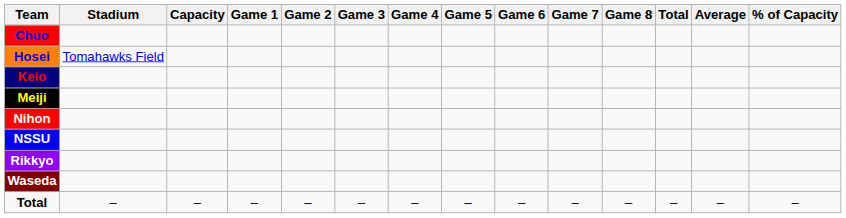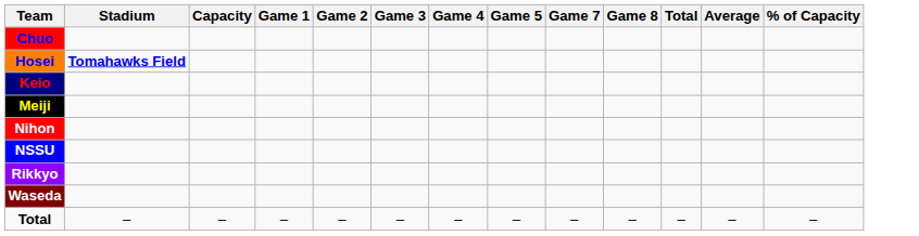- column: Game 6 | –
Hosei | Stadium: normal -> bold
